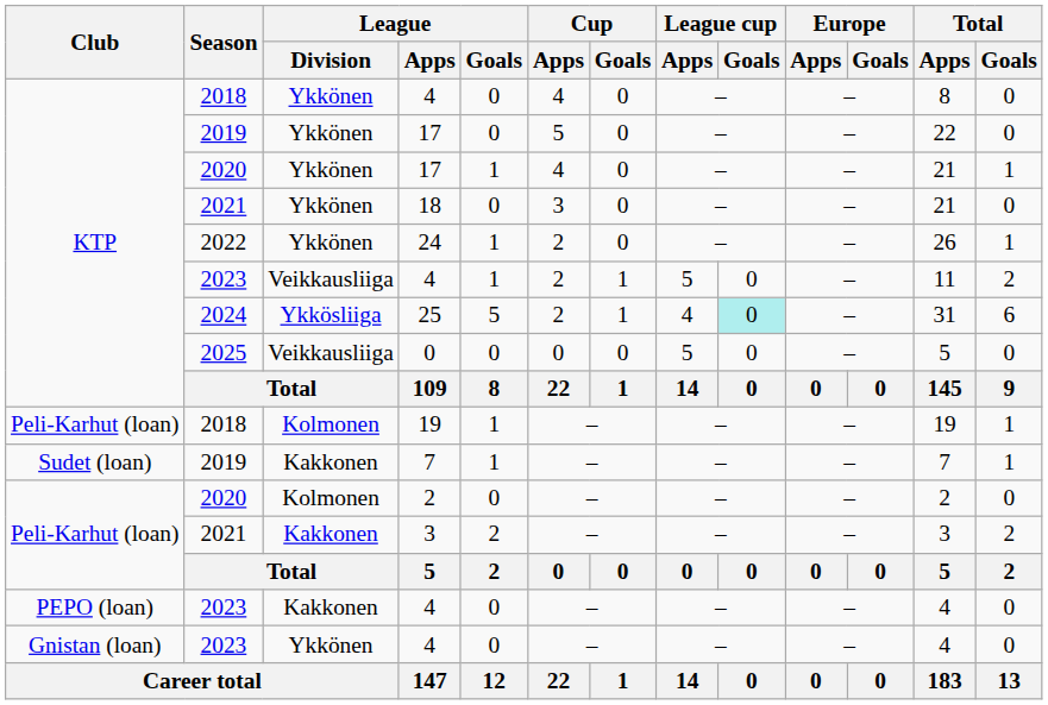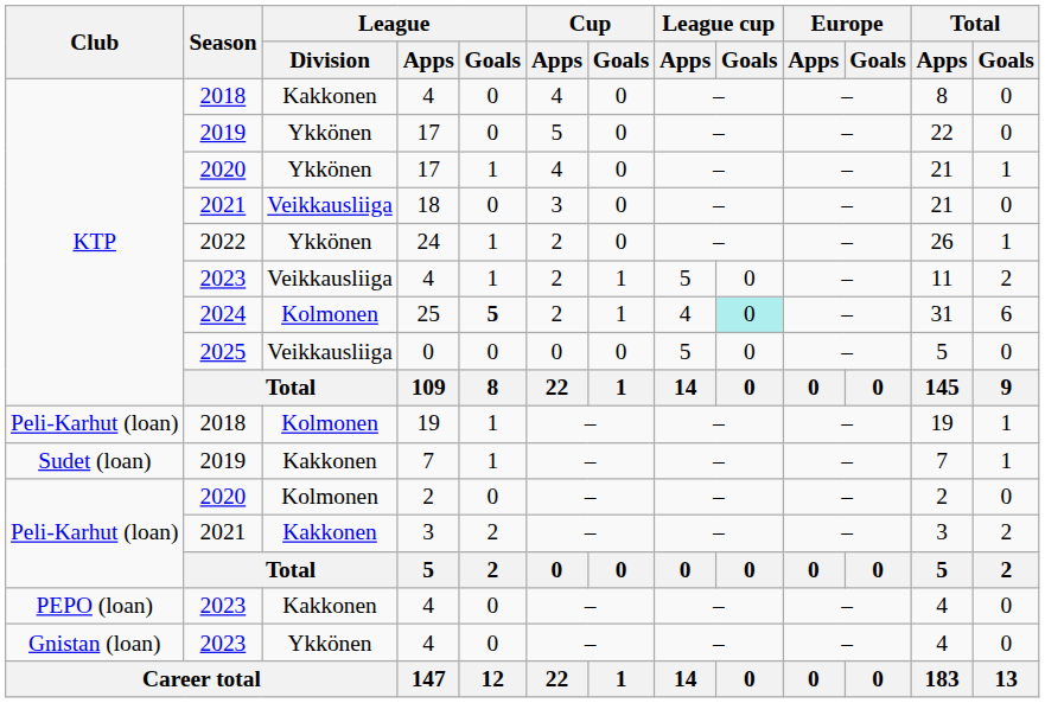2018 / 4 | League / Division: Ykkönen -> Kakkonen
18 | League / Division: Ykkönen -> Veikkausliiga
25 | League / Division: Ykkösliiga -> Kolmonen
25 | League / Goals: normal -> bold
